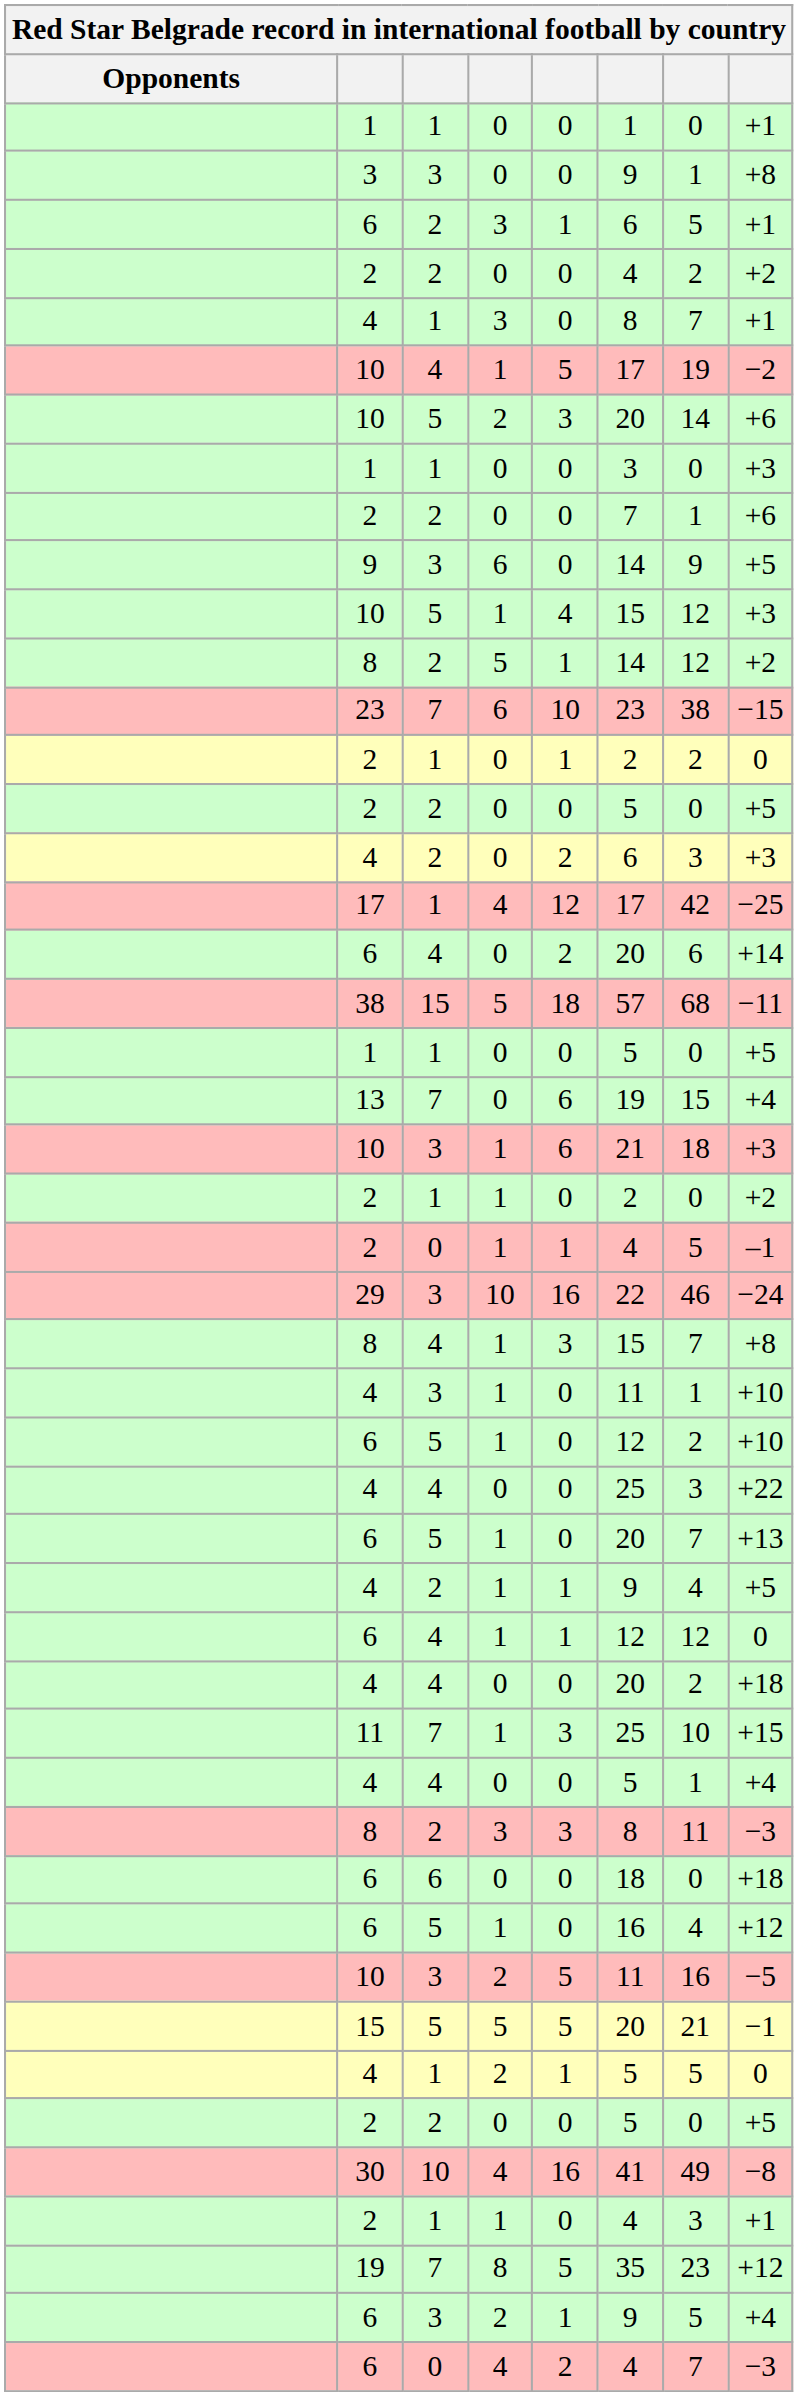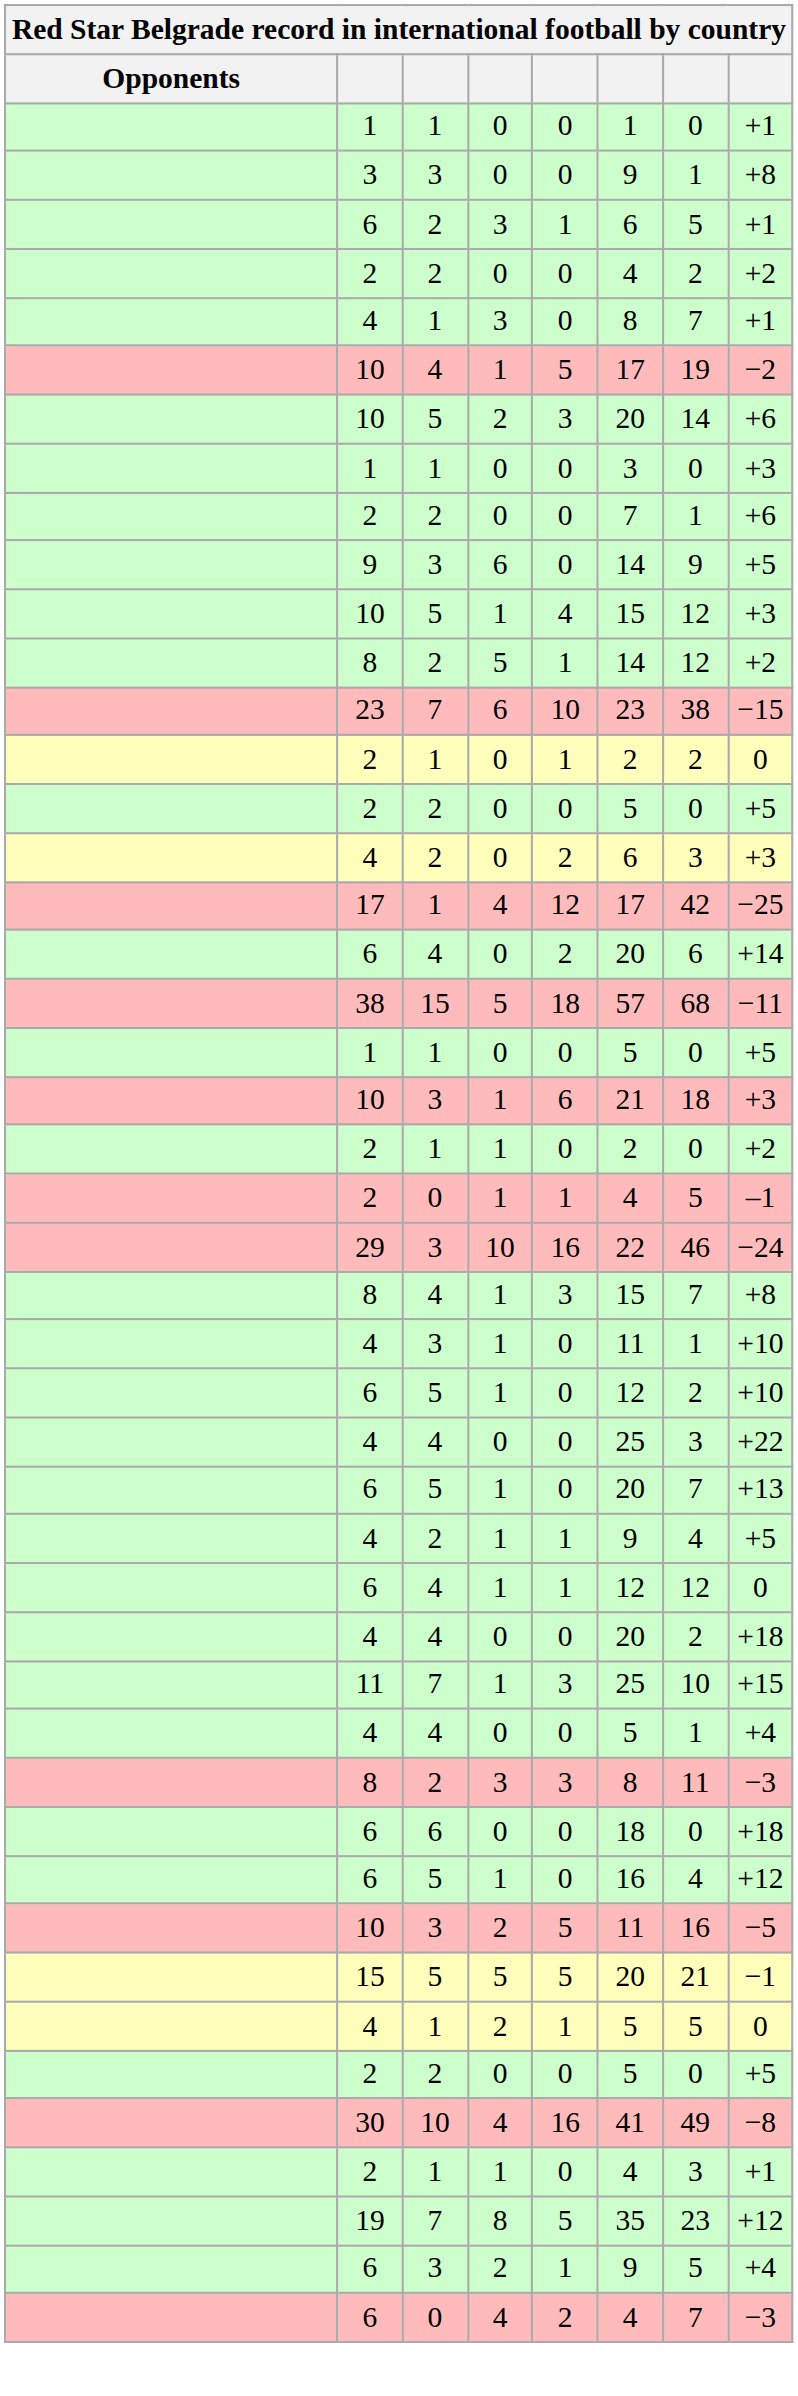- row: 13 | 7 | 0 | 6 | 19 | 15 | +4
